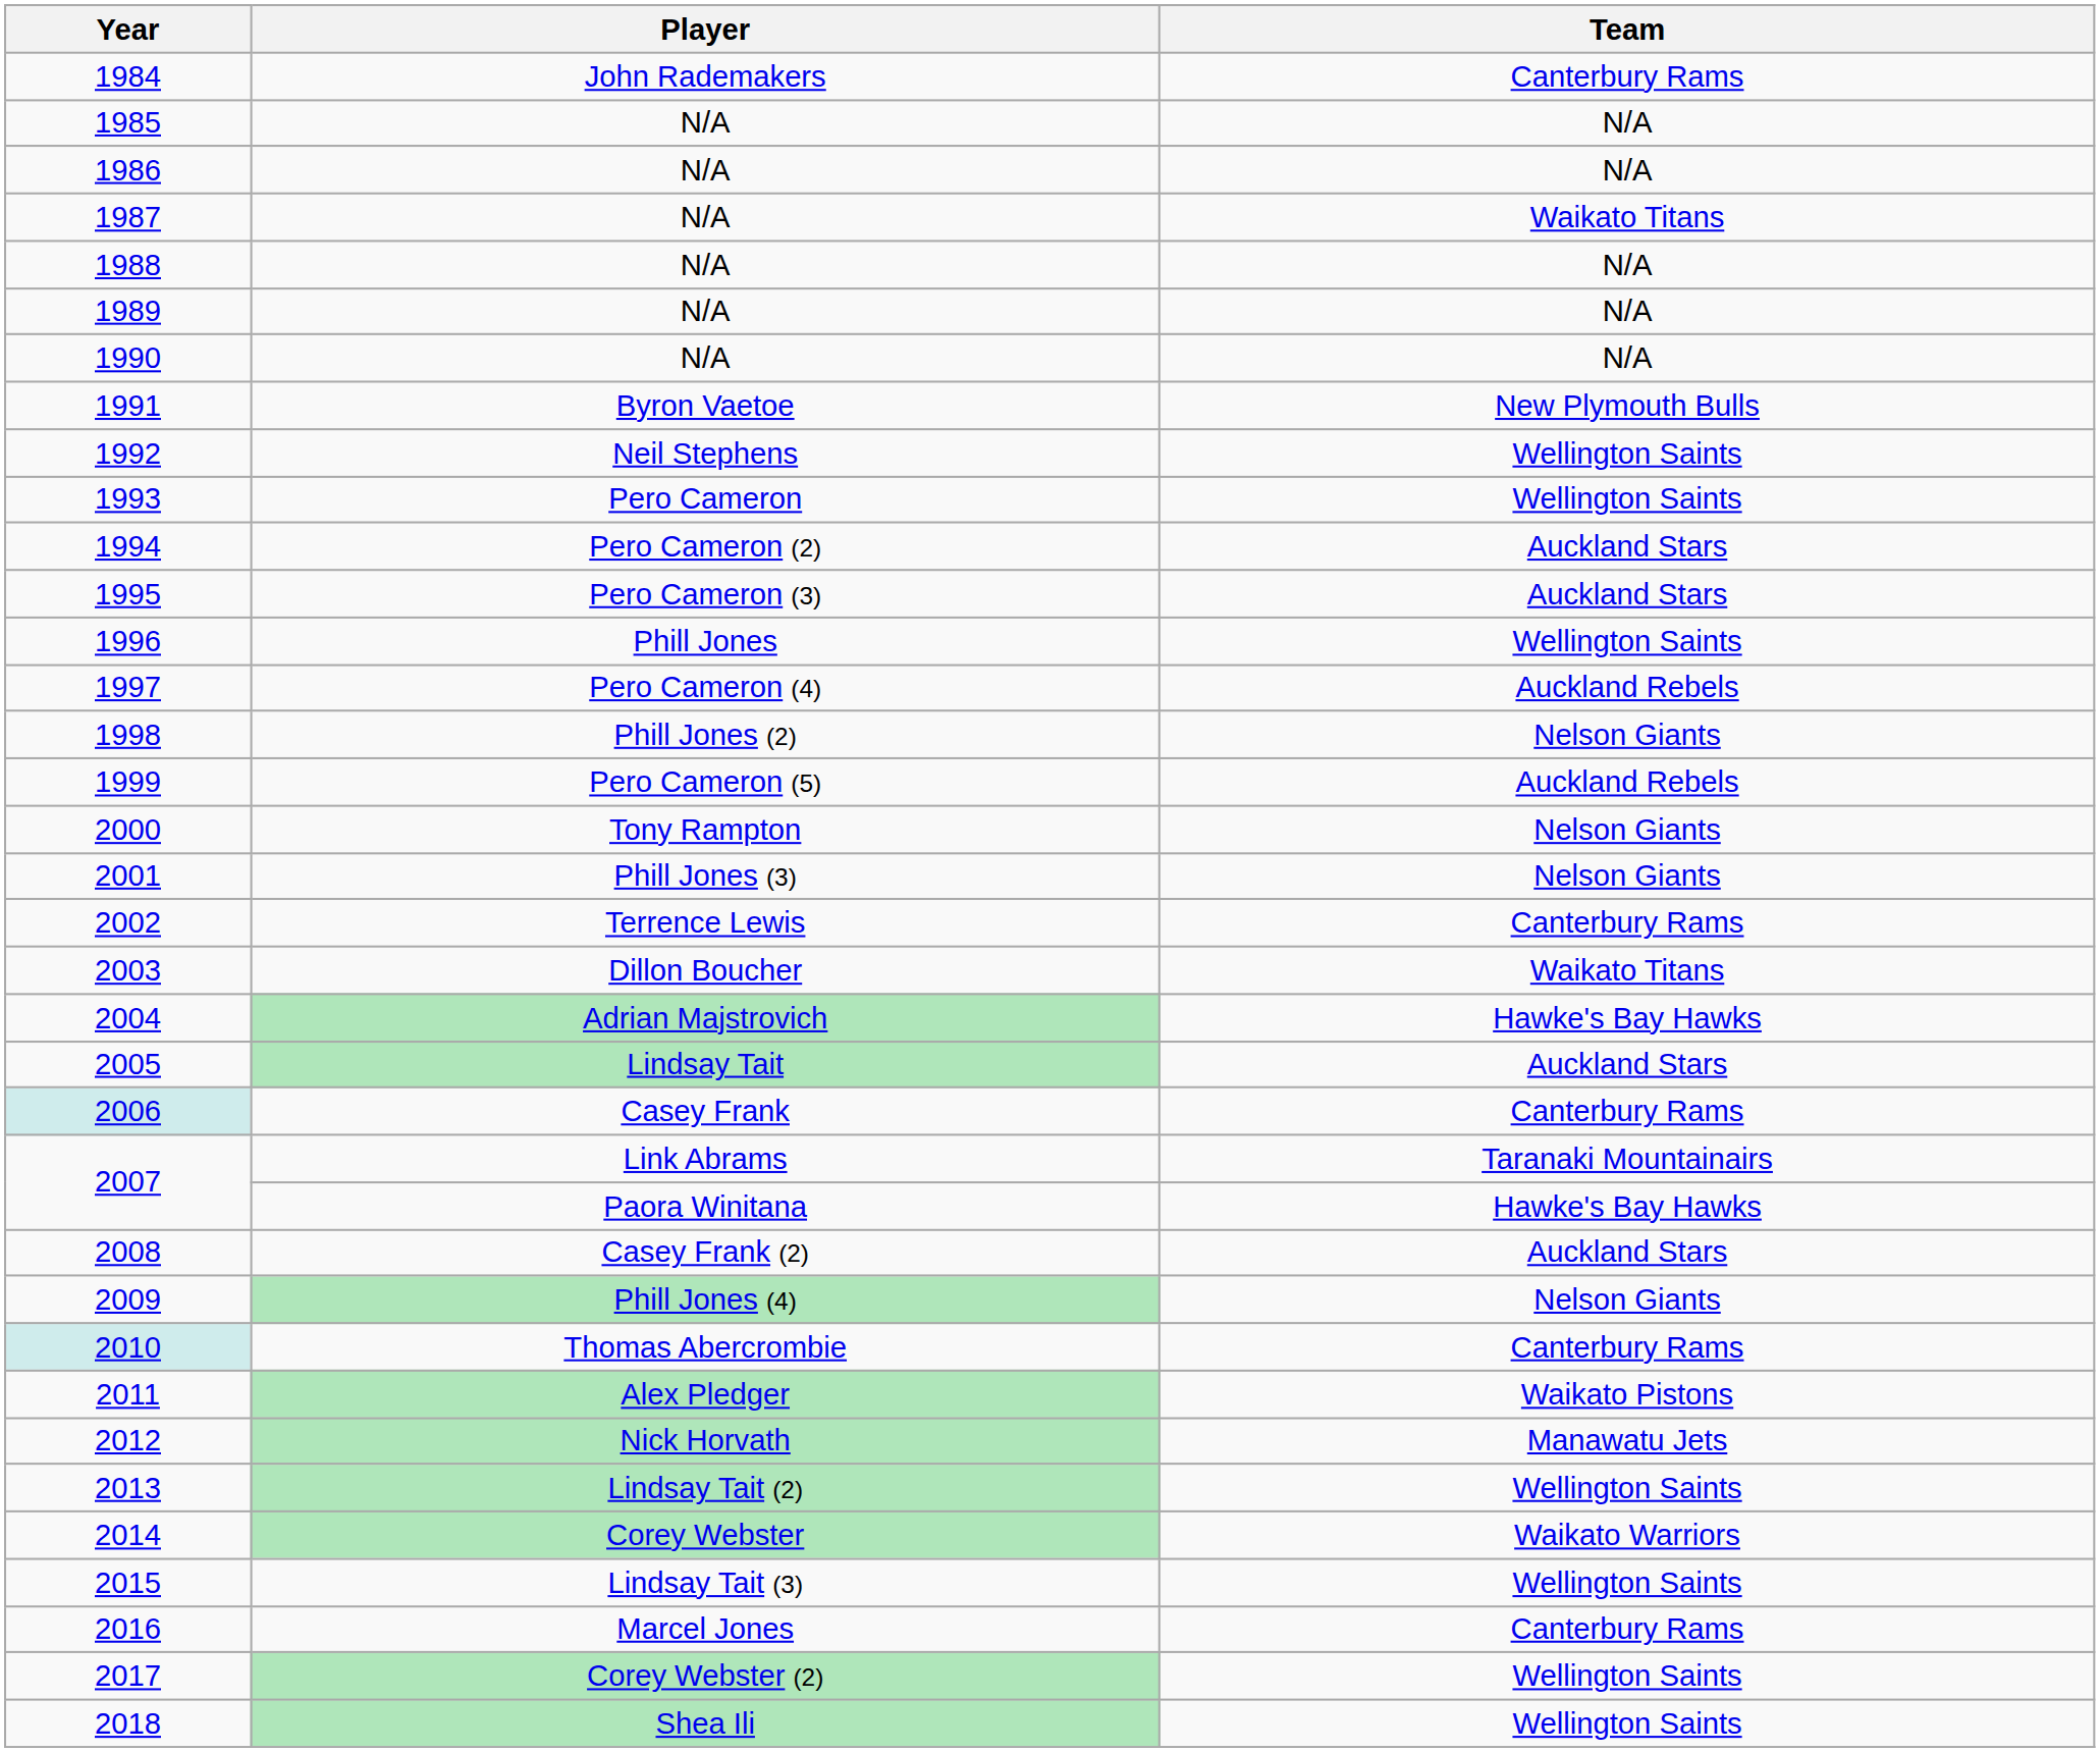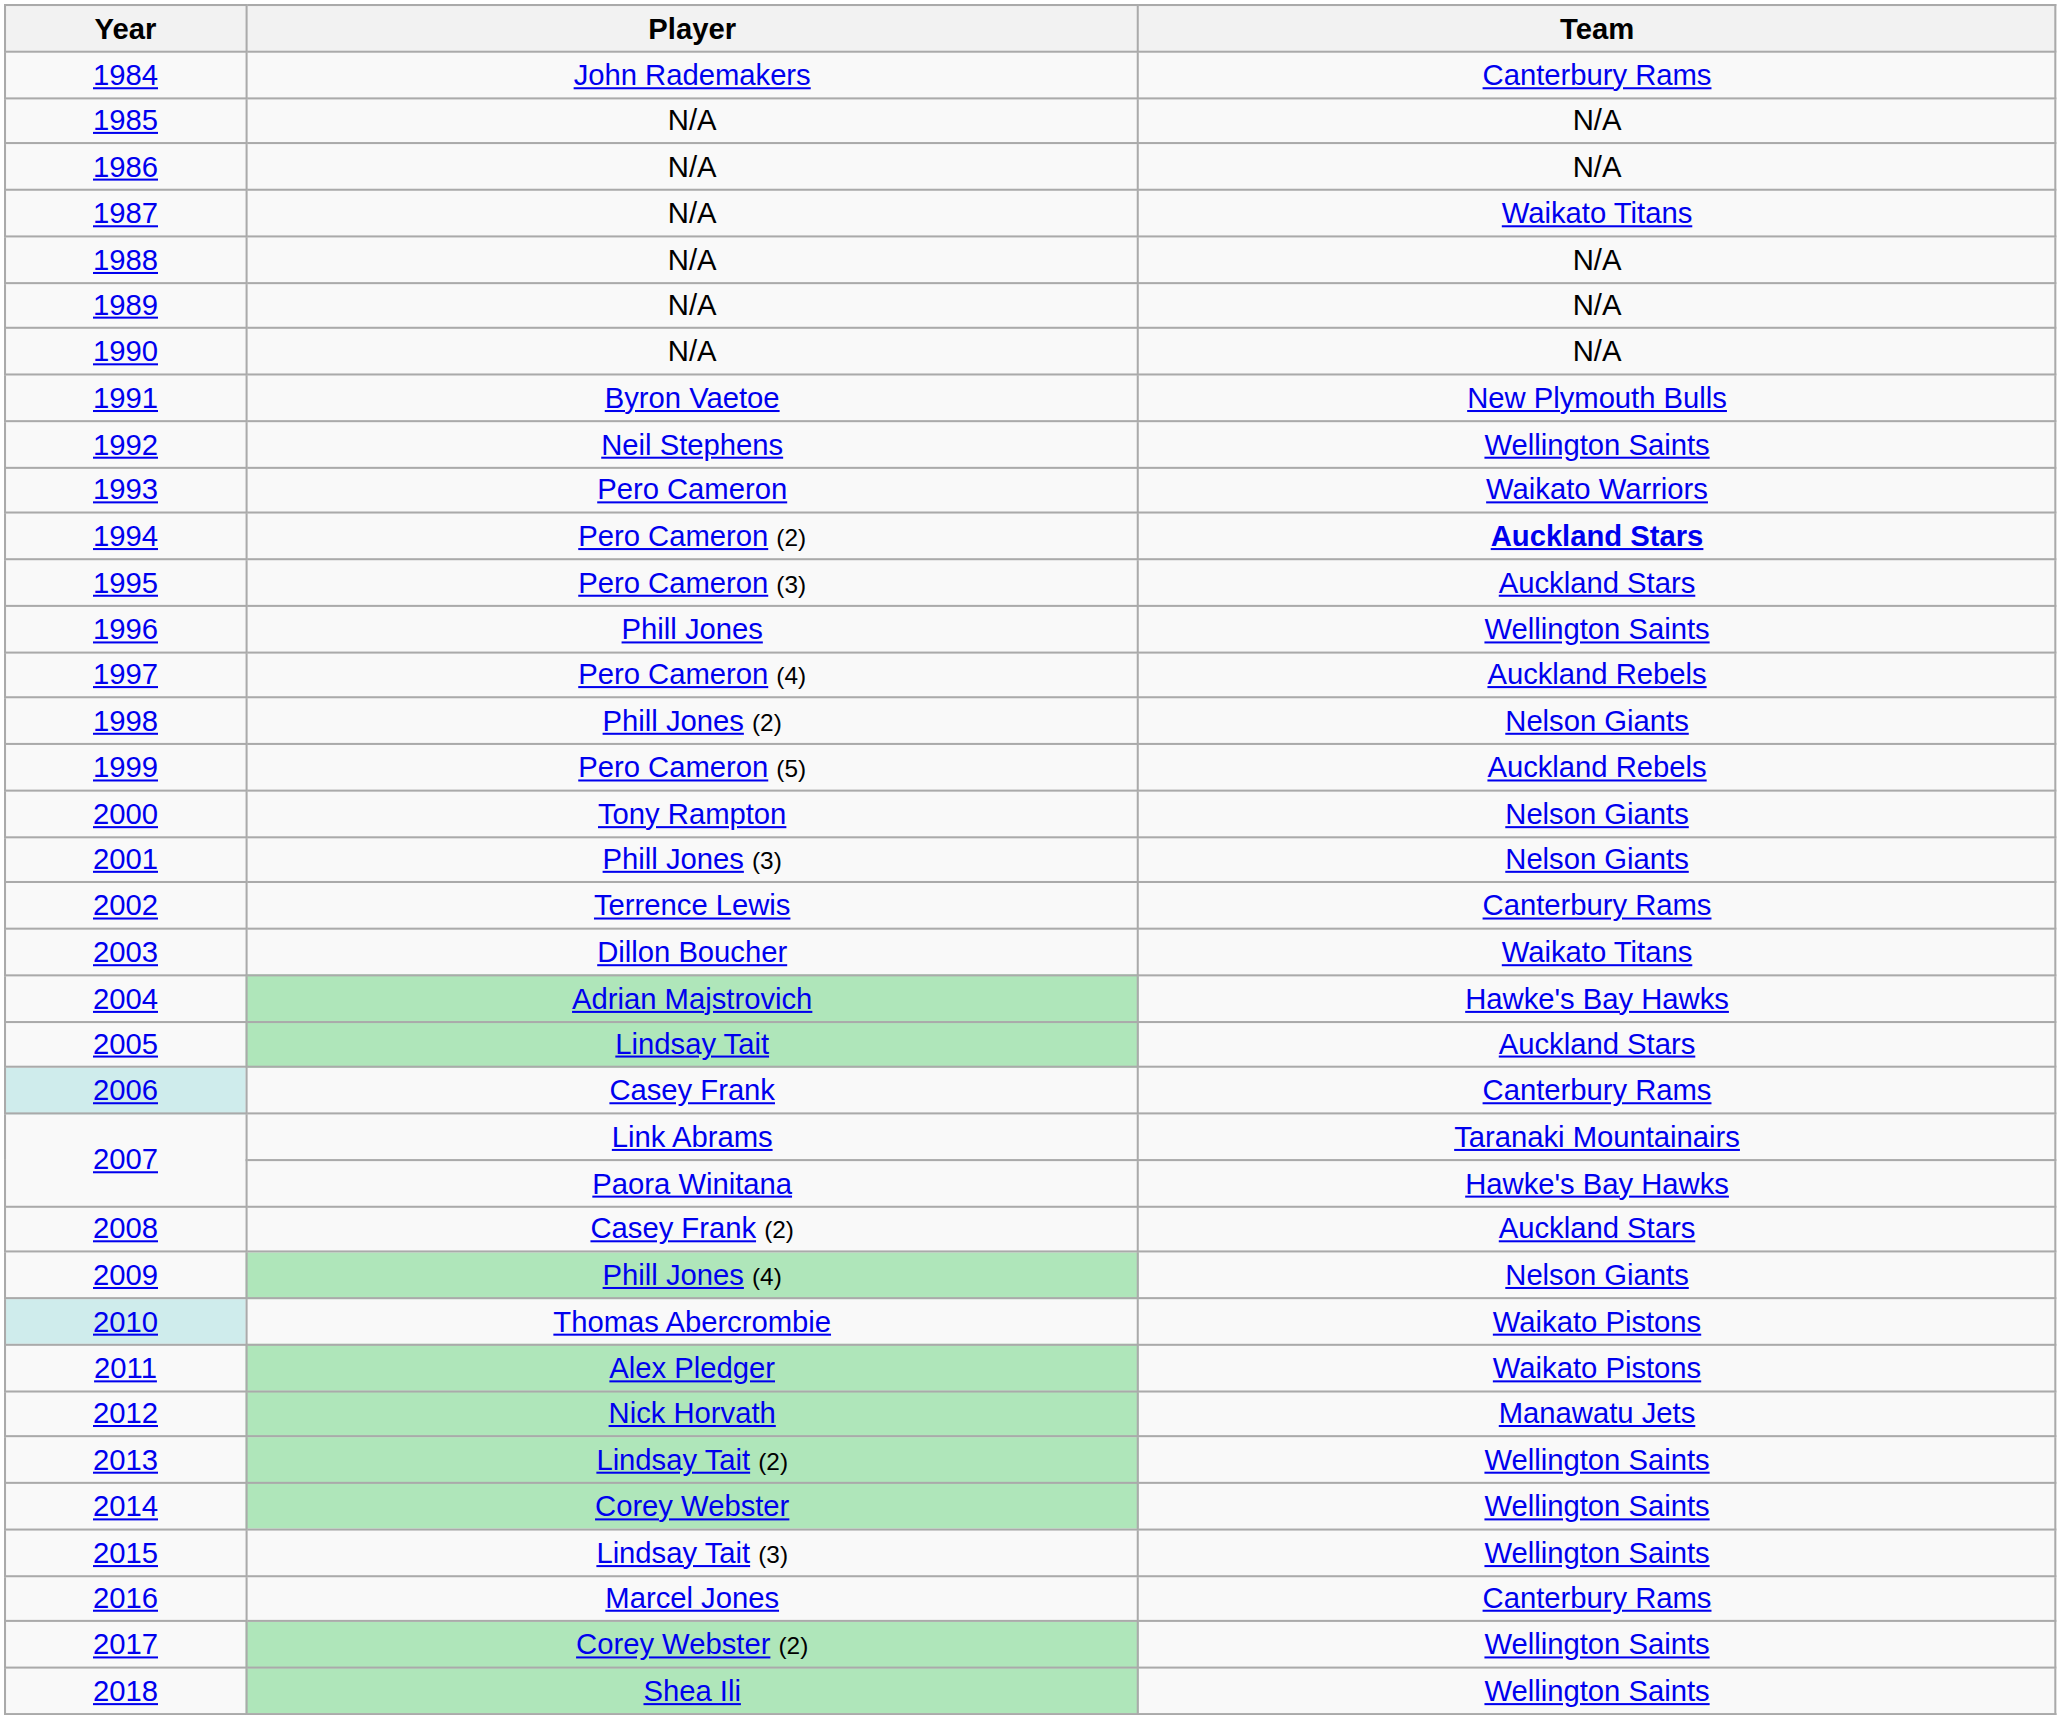1993 | Team: Wellington Saints -> Waikato Warriors
1994 | Team: normal -> bold
2010 | Team: Canterbury Rams -> Waikato Pistons
2014 | Team: Waikato Warriors -> Wellington Saints
